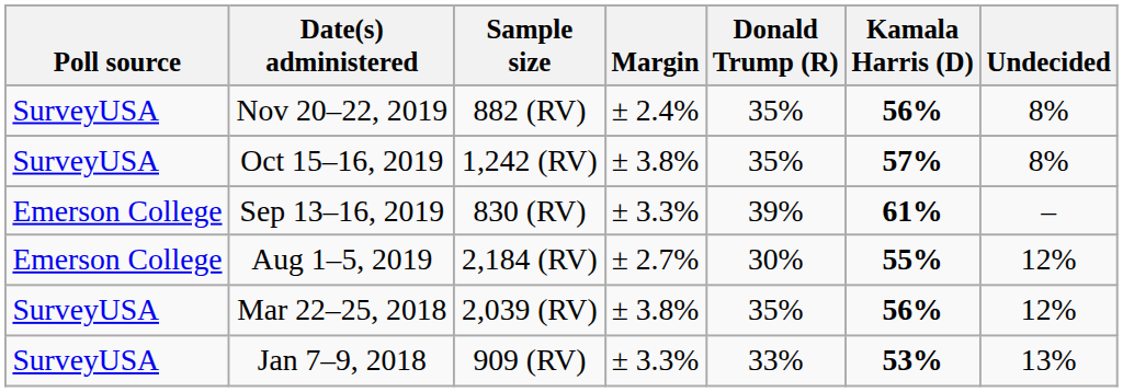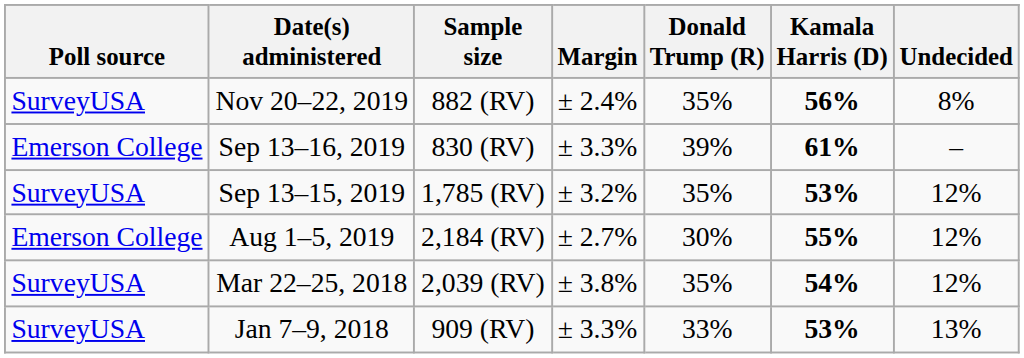- row: SurveyUSA | Oct 15–16, 2019 | 1,242 (RV) | ± 3.8% | 35% | 57% | 8%
+ row: SurveyUSA | Sep 13–15, 2019 | 1,785 (RV) | ± 3.2% | 35% | 53% | 12%
Mar 22–25, 2018 | Kamala Harris (D): 56% -> 54%
